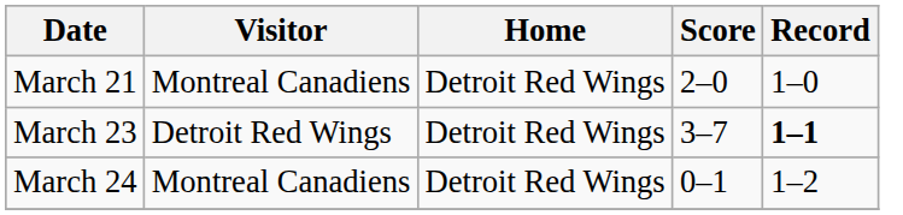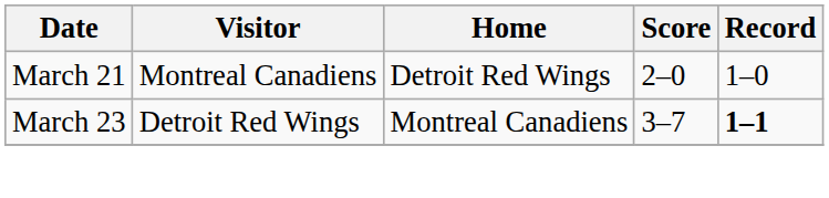March 23 | Home: Detroit Red Wings -> Montreal Canadiens
- row: March 24 | Montreal Canadiens | Detroit Red Wings | 0–1 | 1–2
